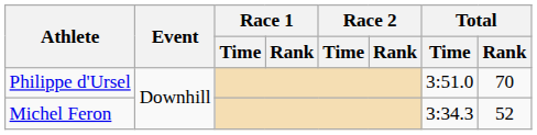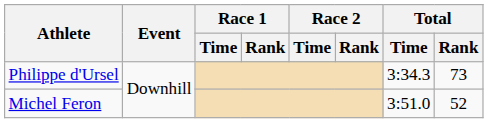Philippe d'Ursel | Total / Time: 3:51.0 -> 3:34.3
Philippe d'Ursel | Total / Rank: 70 -> 73
Michel Feron | Total / Time: 3:34.3 -> 3:51.0
